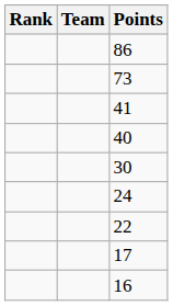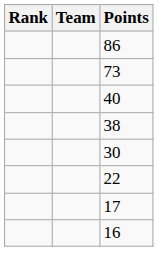- row: 41
+ row: 38
- row: 24
